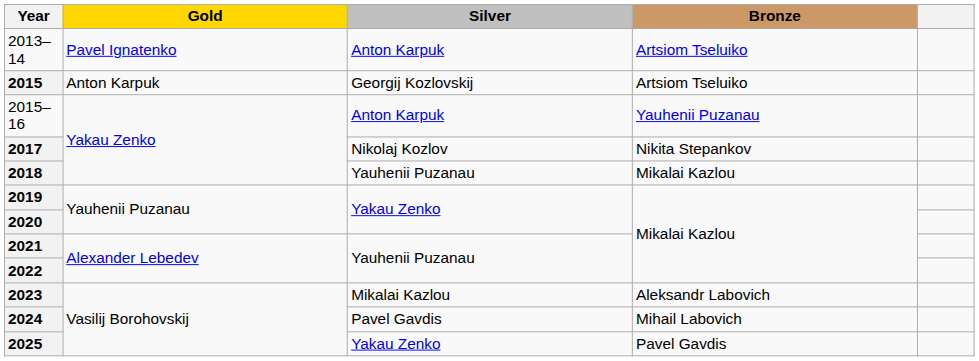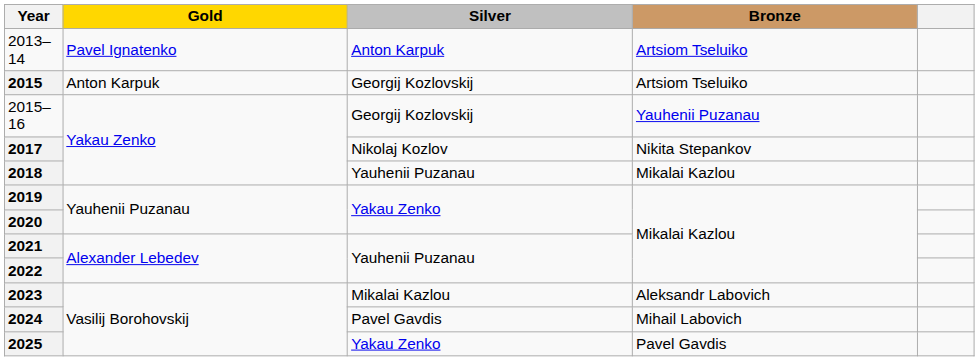2015–16 | Silver: Anton Karpuk -> Georgij Kozlovskij
